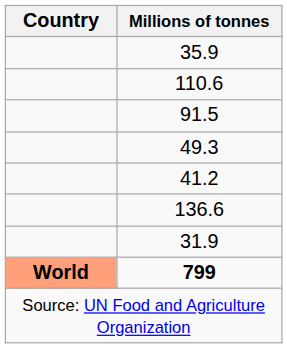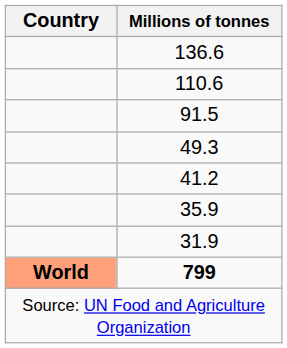rows swapped: 136.6 <-> 35.9
